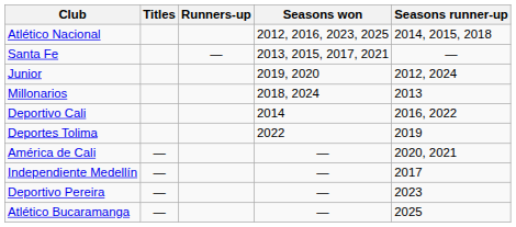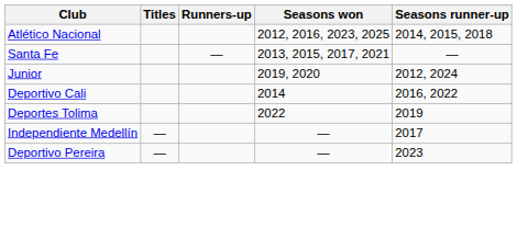- row: Millonarios | 2018, 2024 | 2013
- row: América de Cali | — | — | 2020, 2021
- row: Atlético Bucaramanga | — | — | 2025
